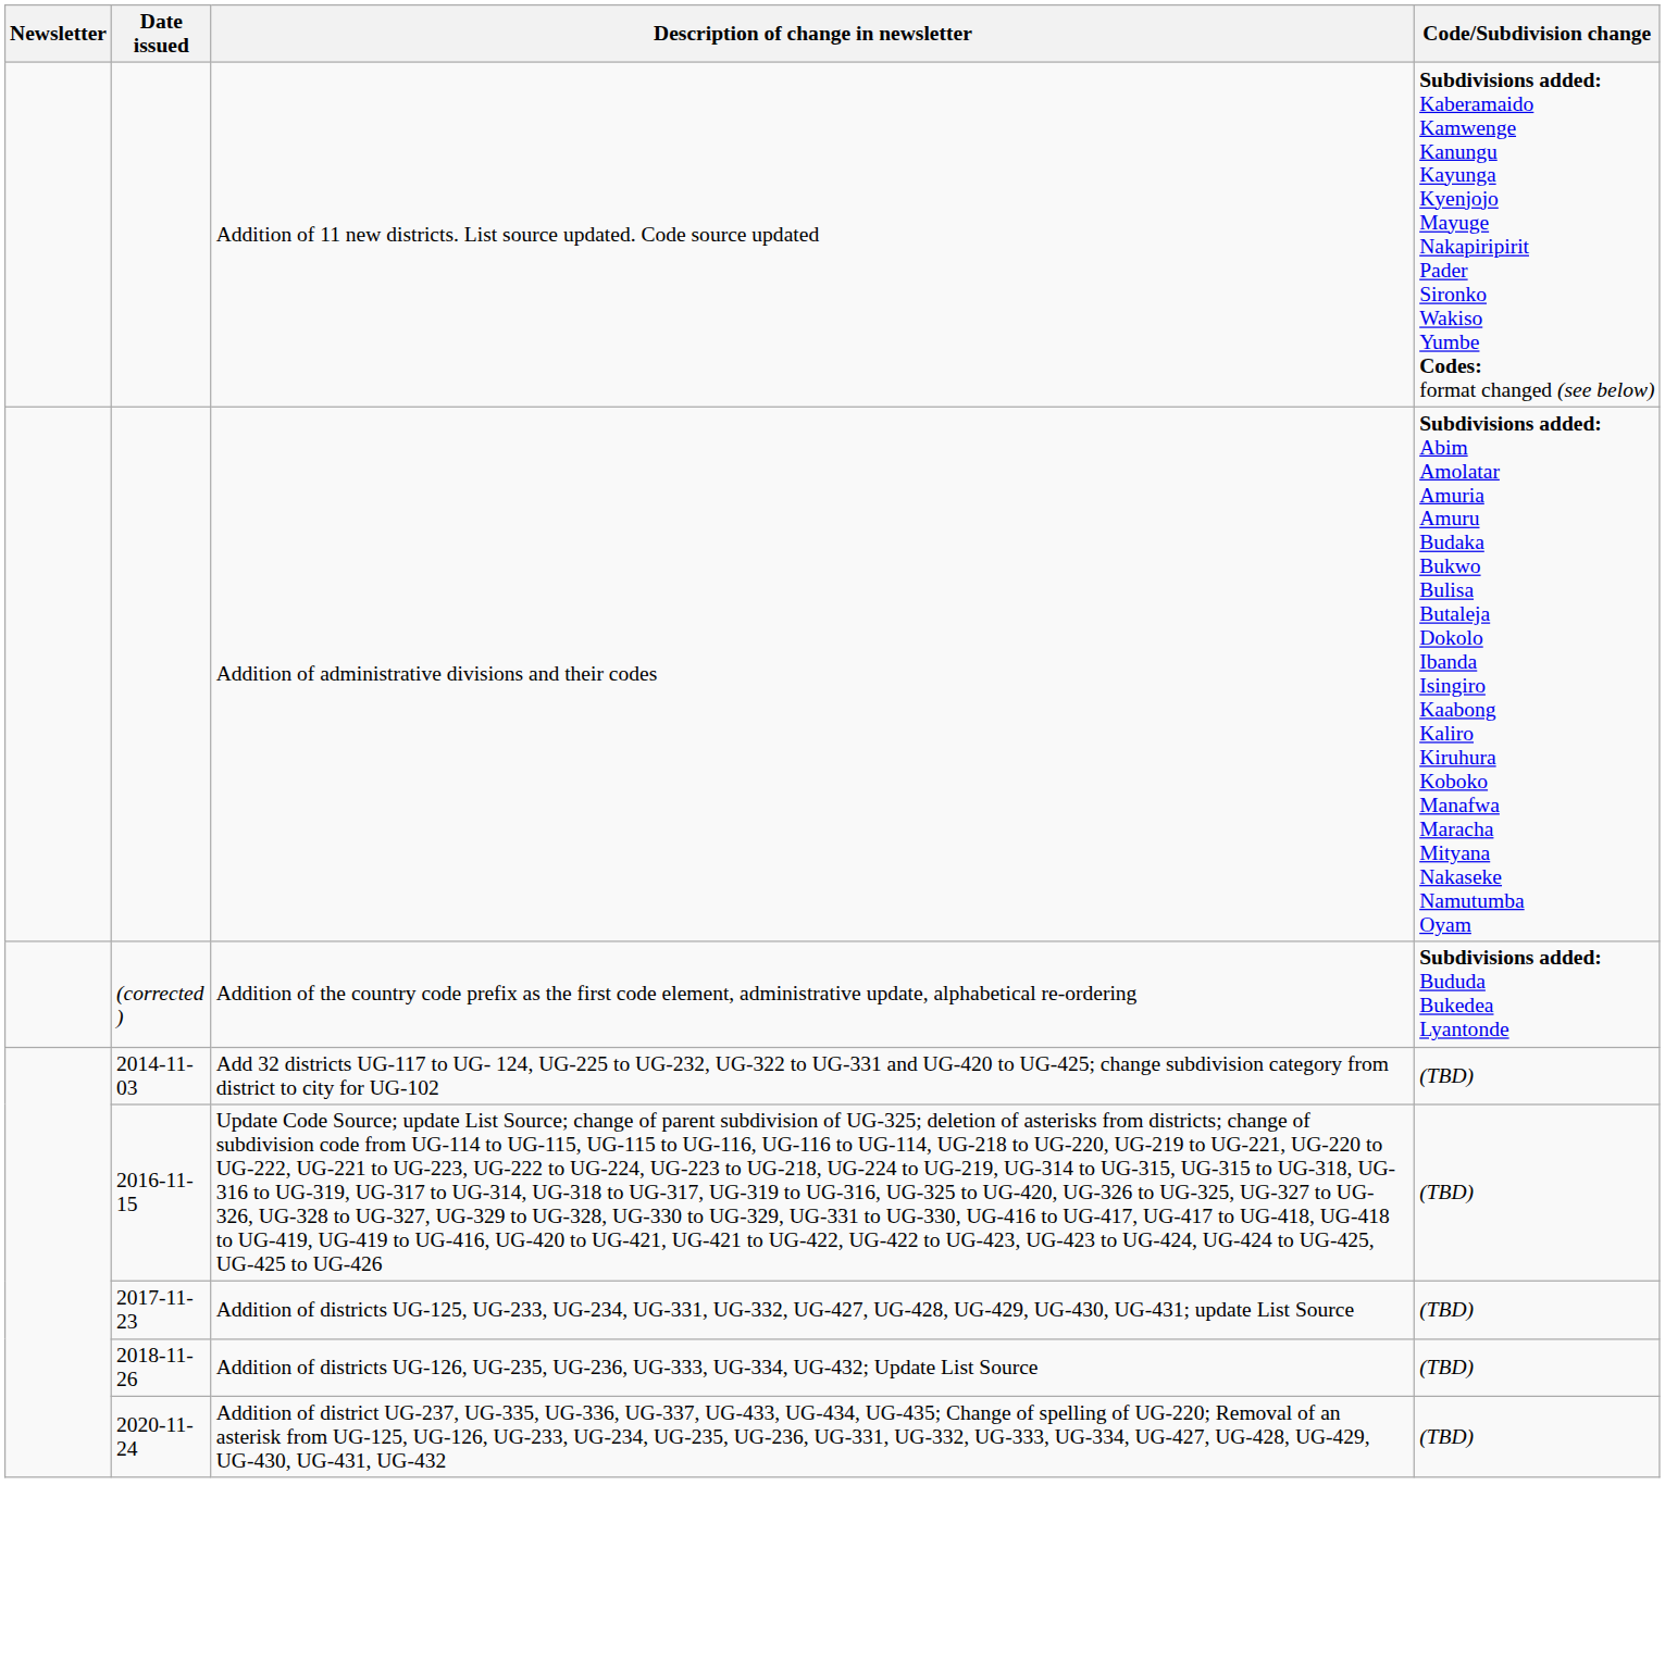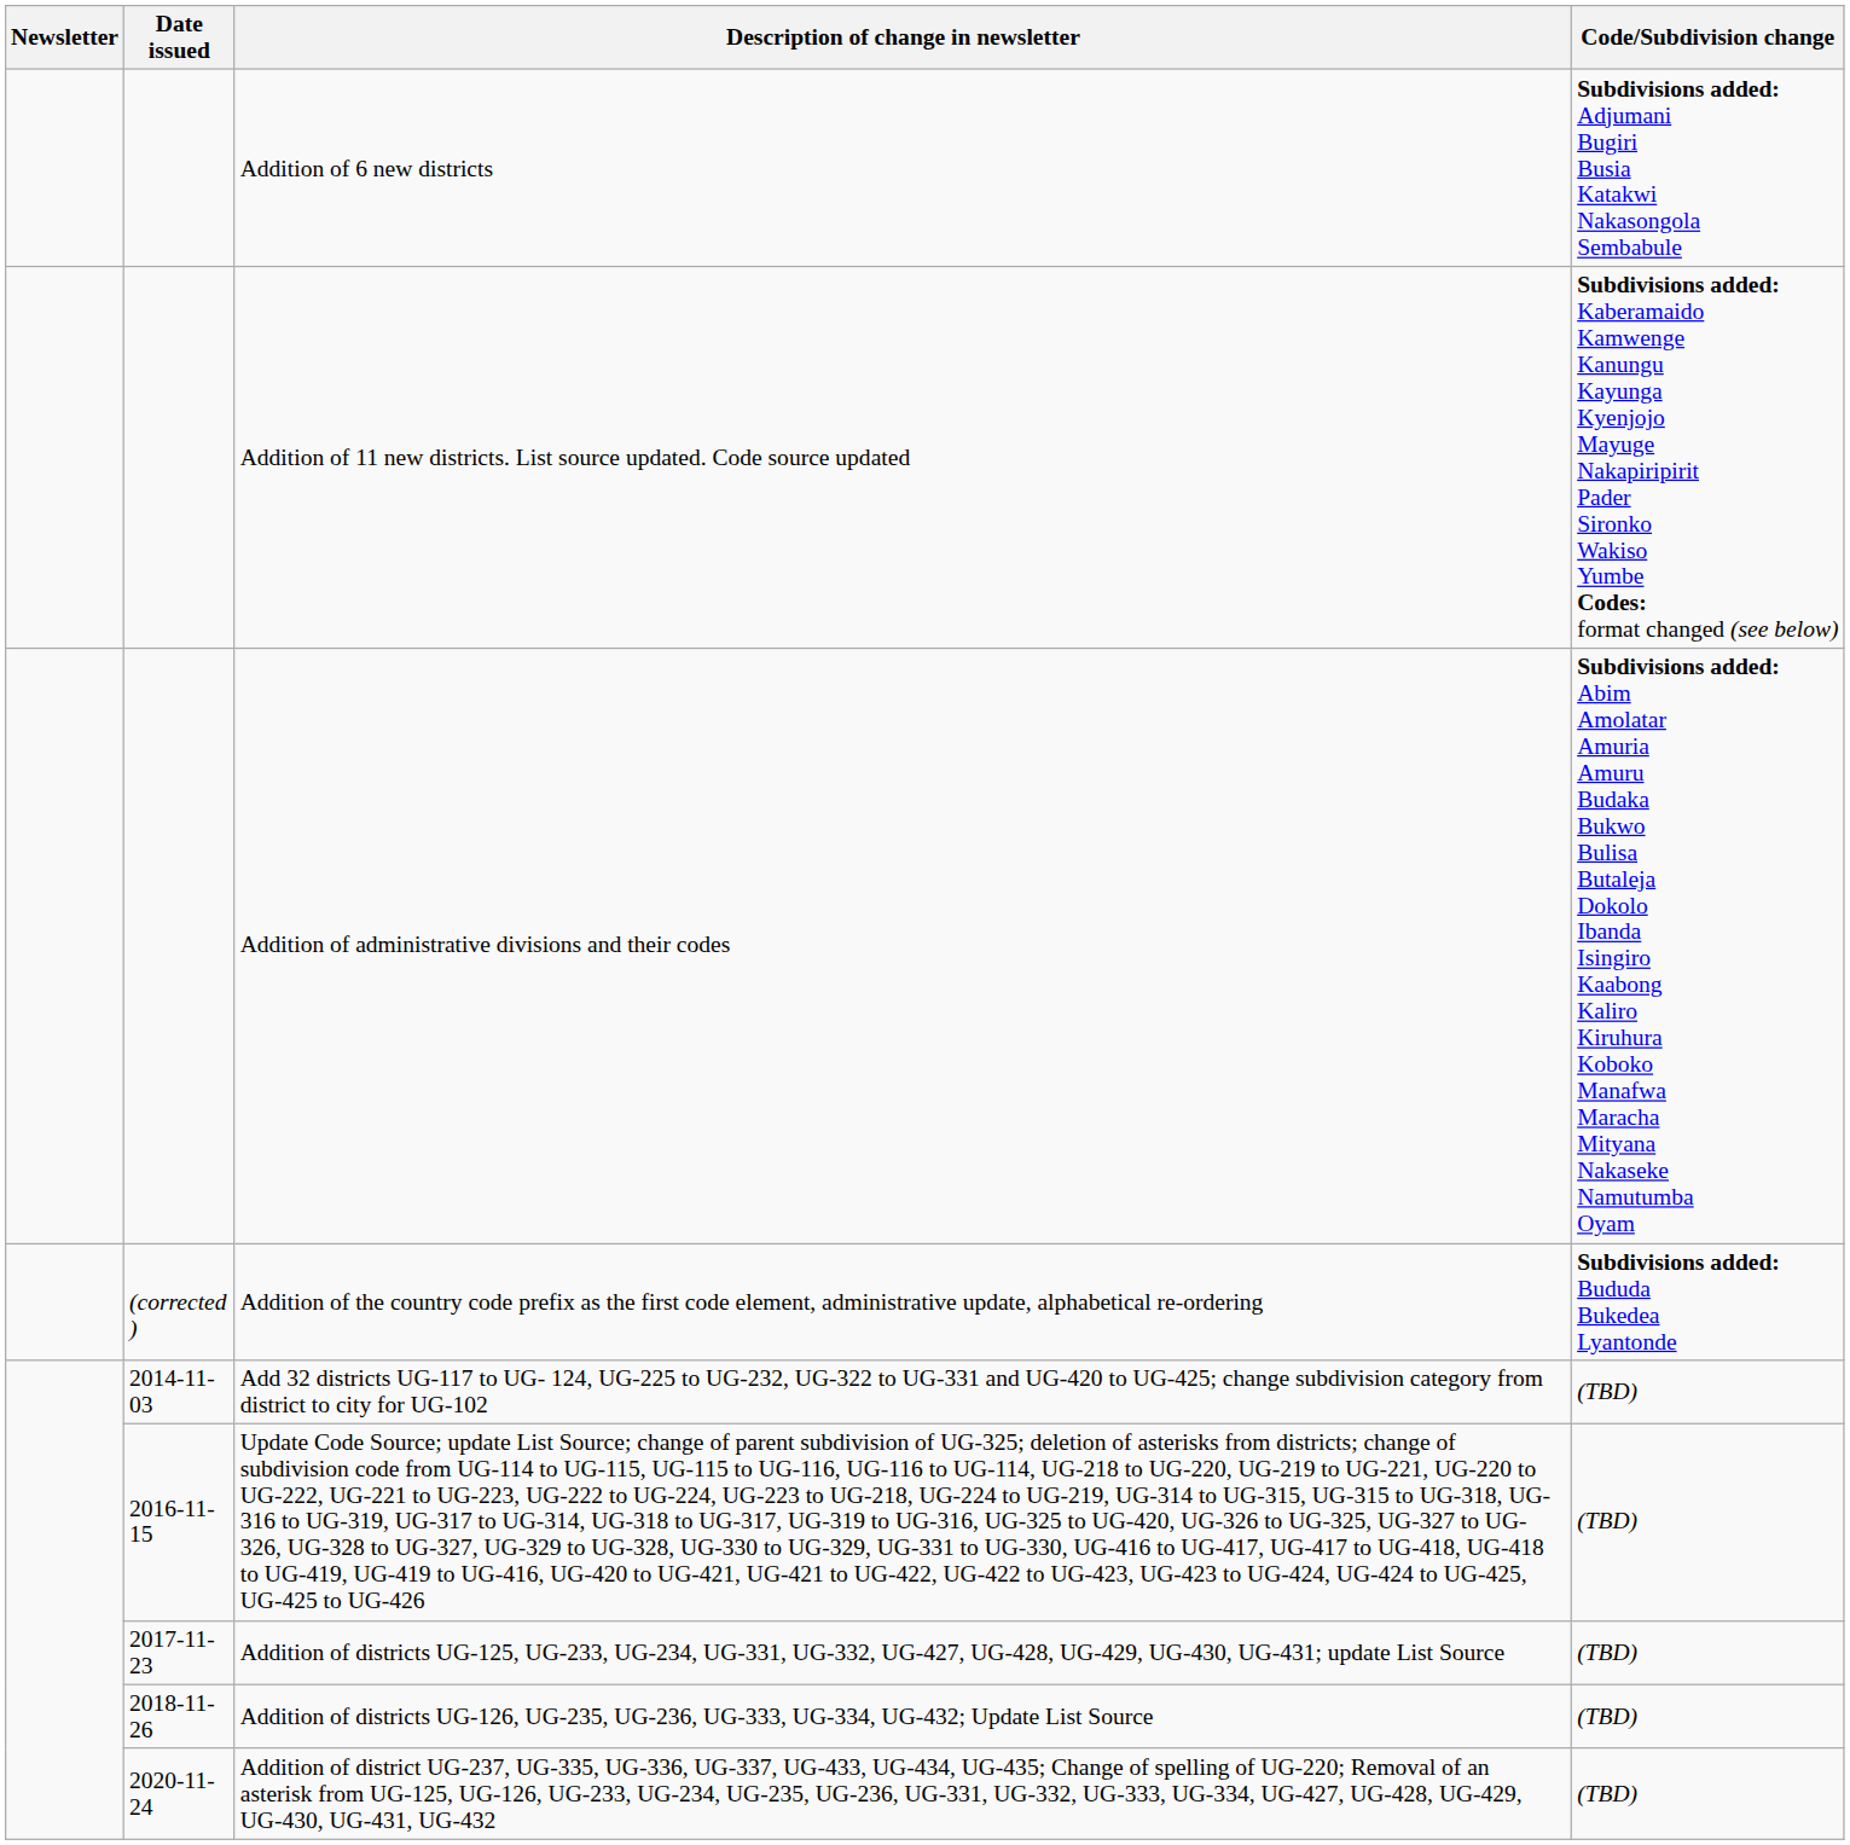+ row: Addition of 6 new districts | Subdivisions added: Adjumani Bugiri Busia Katakwi Nakasongola Sembabule
